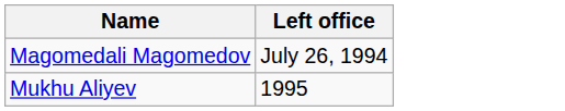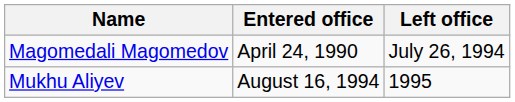+ column: Entered office | April 24, 1990 | August 16, 1994
